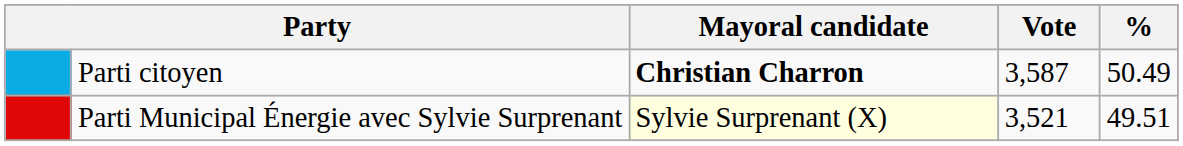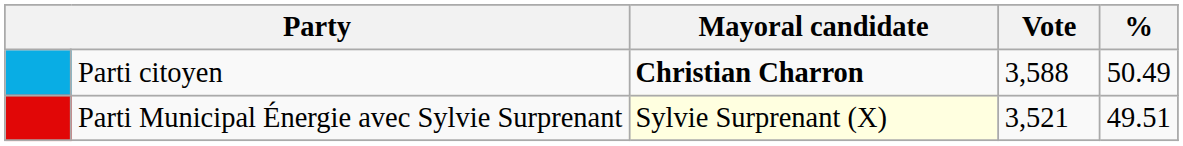Parti citoyen | Vote: 3,587 -> 3,588
